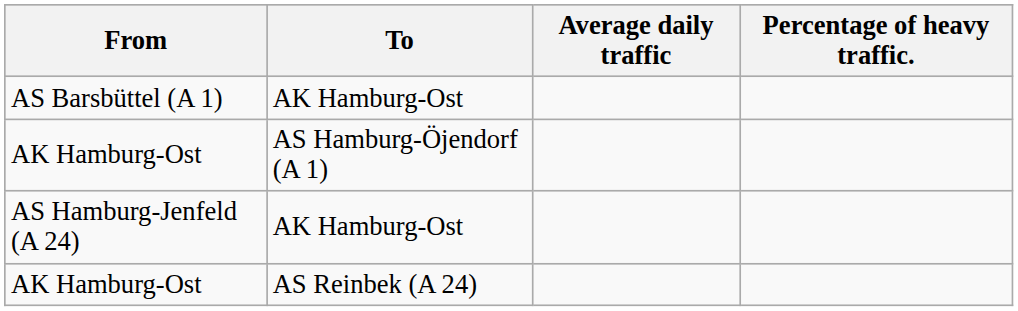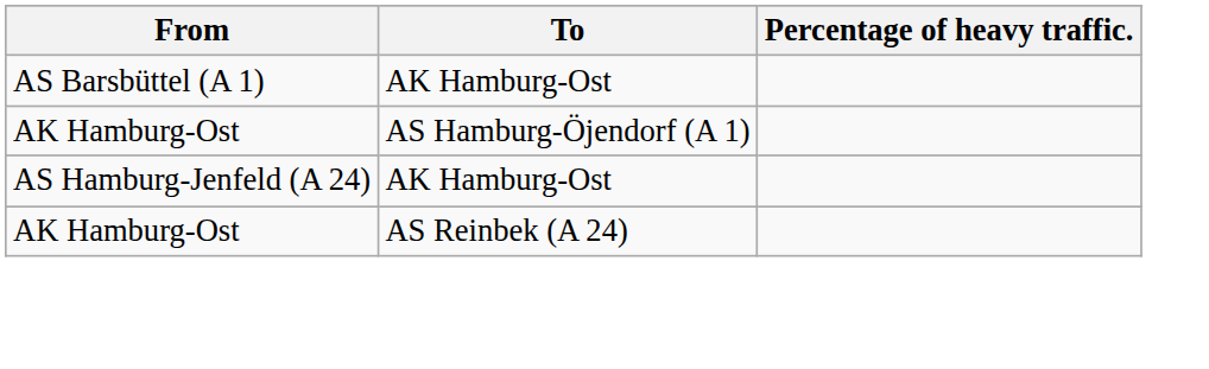- column: Average daily traffic
